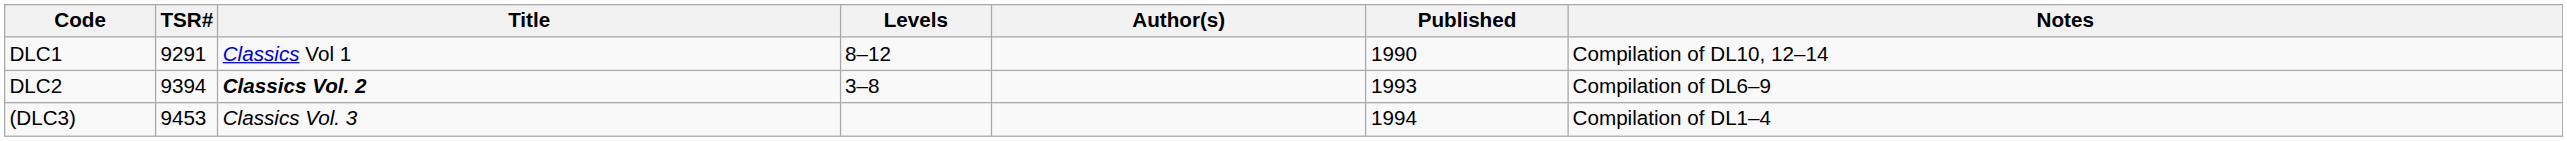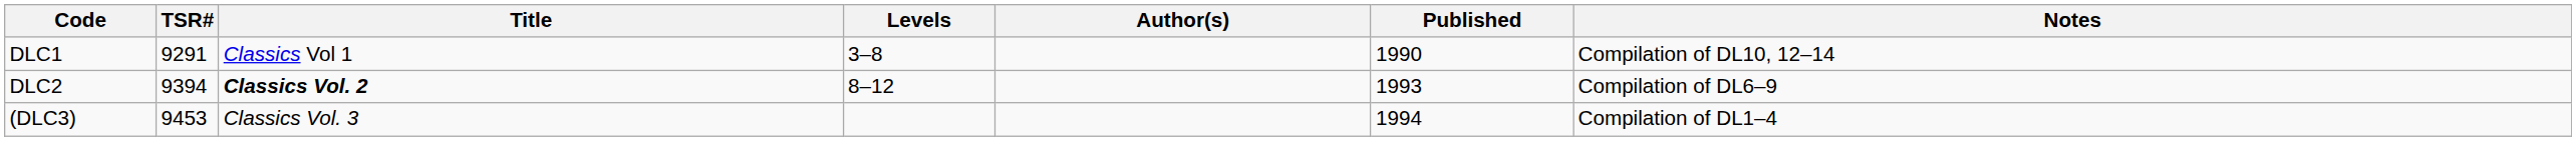DLC1 | Levels: 8–12 -> 3–8
DLC2 | Levels: 3–8 -> 8–12
